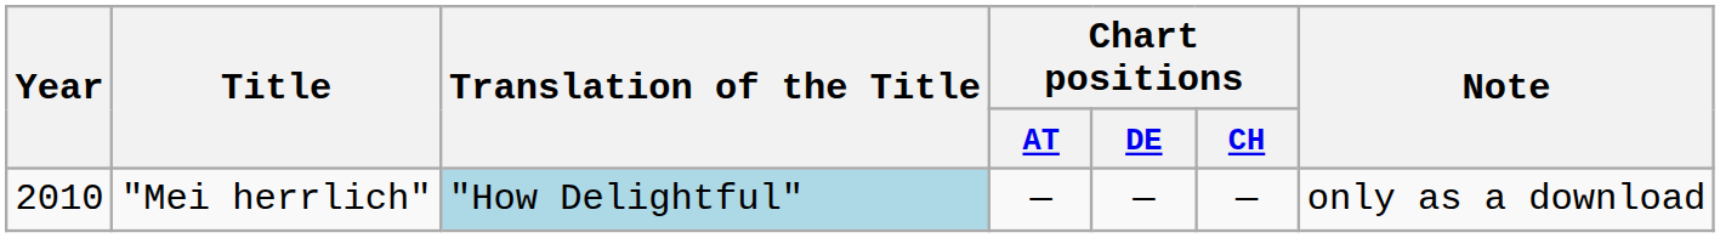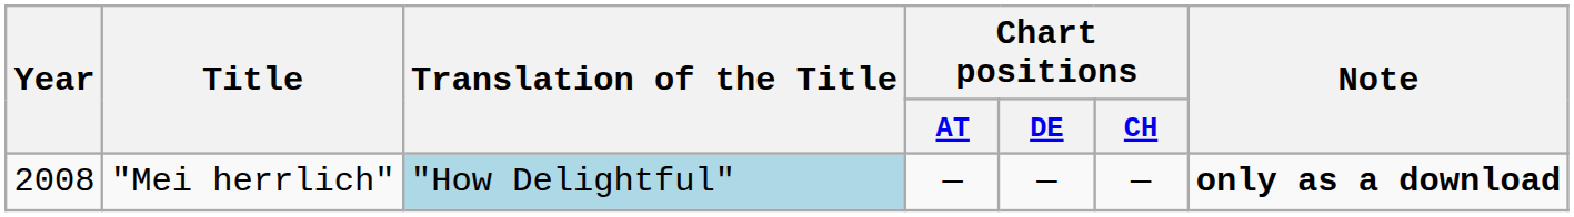"Mei herrlich" | Year: 2010 -> 2008
"Mei herrlich" | Note: normal -> bold
